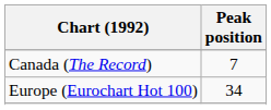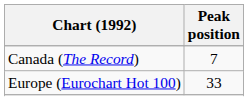Europe (Eurochart Hot 100) | Peak position: 34 -> 33
